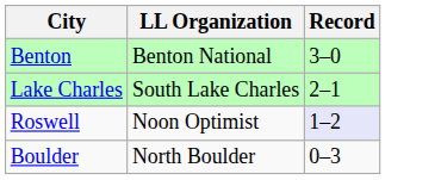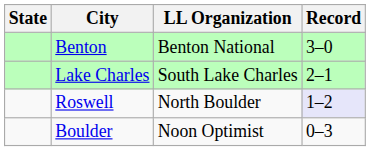+ column: State
Roswell | LL Organization: Noon Optimist -> North Boulder
Boulder | LL Organization: North Boulder -> Noon Optimist
